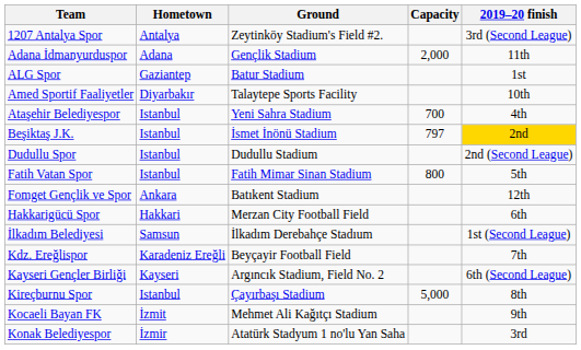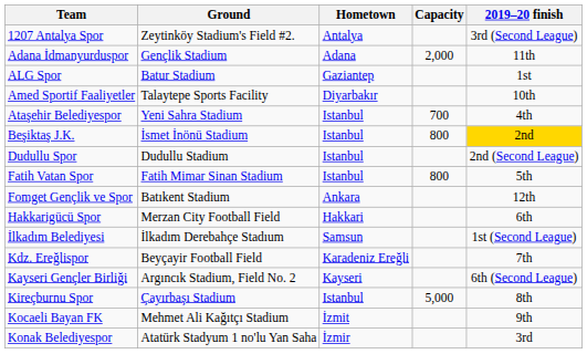columns swapped: Hometown <-> Ground
Beşiktaş J.K. | Capacity: 797 -> 800
